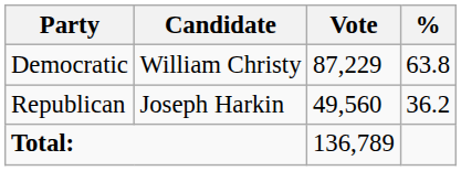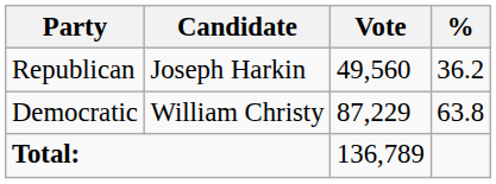rows swapped: Democratic <-> Republican
